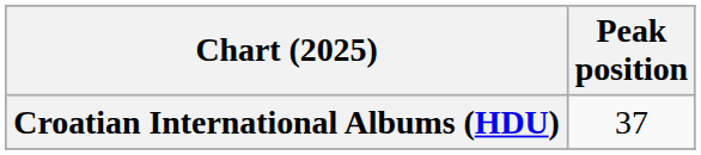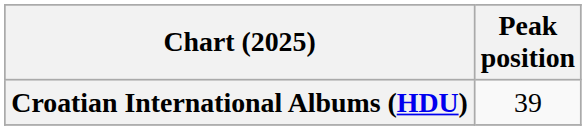Croatian International Albums (HDU) | Peak position: 37 -> 39
